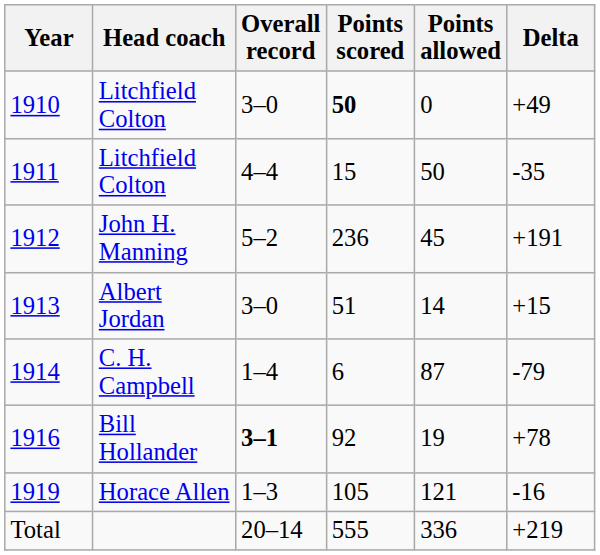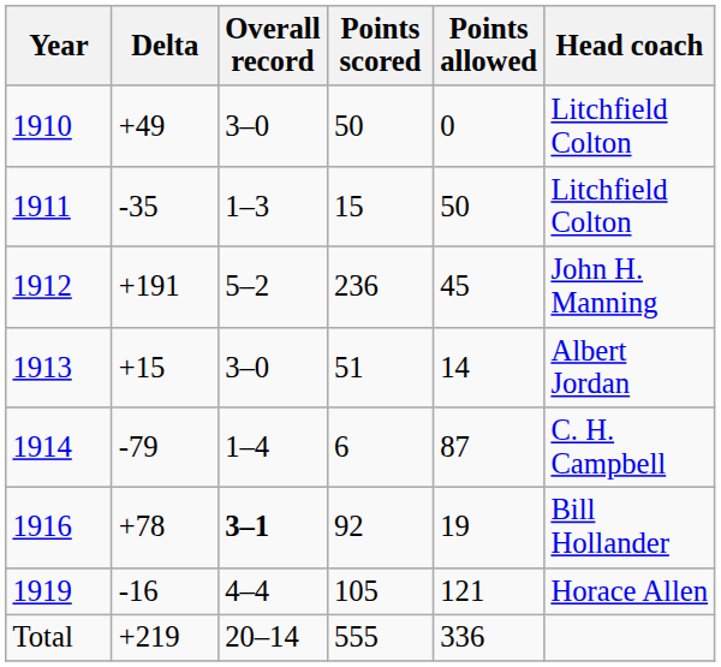columns swapped: Head coach <-> Delta
1910 | Points scored: bold -> normal
1911 | Overall record: 4–4 -> 1–3
1919 | Overall record: 1–3 -> 4–4
